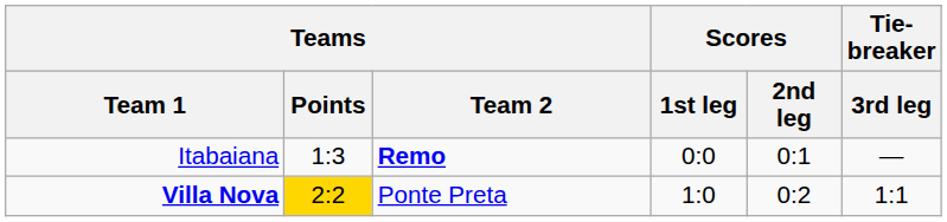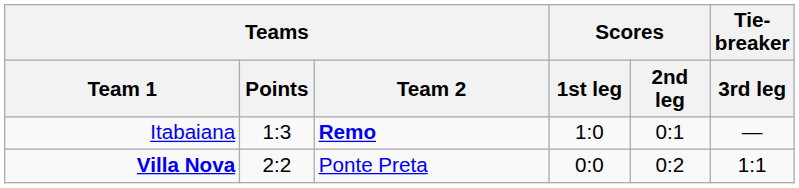Itabaiana | Scores / 1st leg: 0:0 -> 1:0
Villa Nova | Teams / Points: gold background -> no background
Villa Nova | Scores / 1st leg: 1:0 -> 0:0
